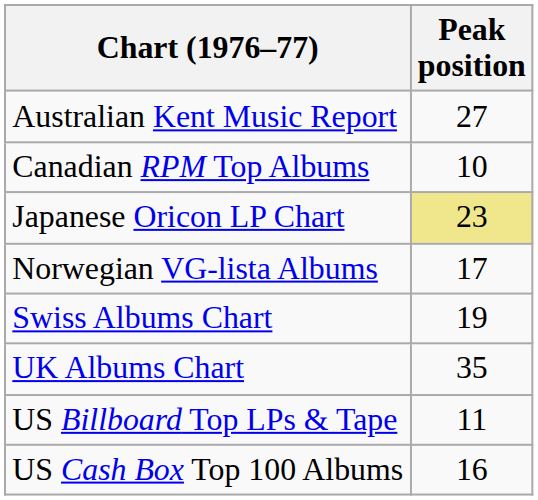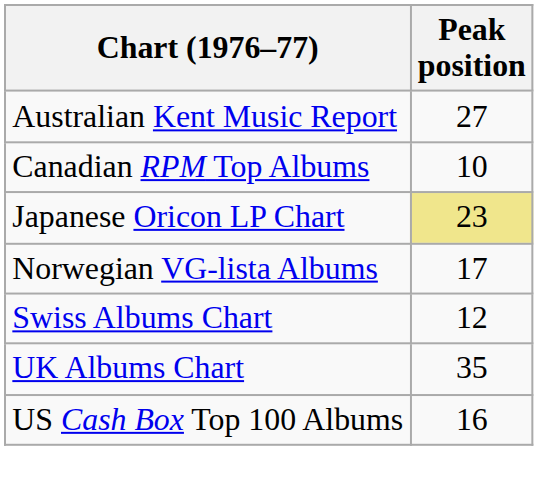Swiss Albums Chart | Peak position: 19 -> 12
- row: US Billboard Top LPs & Tape | 11
